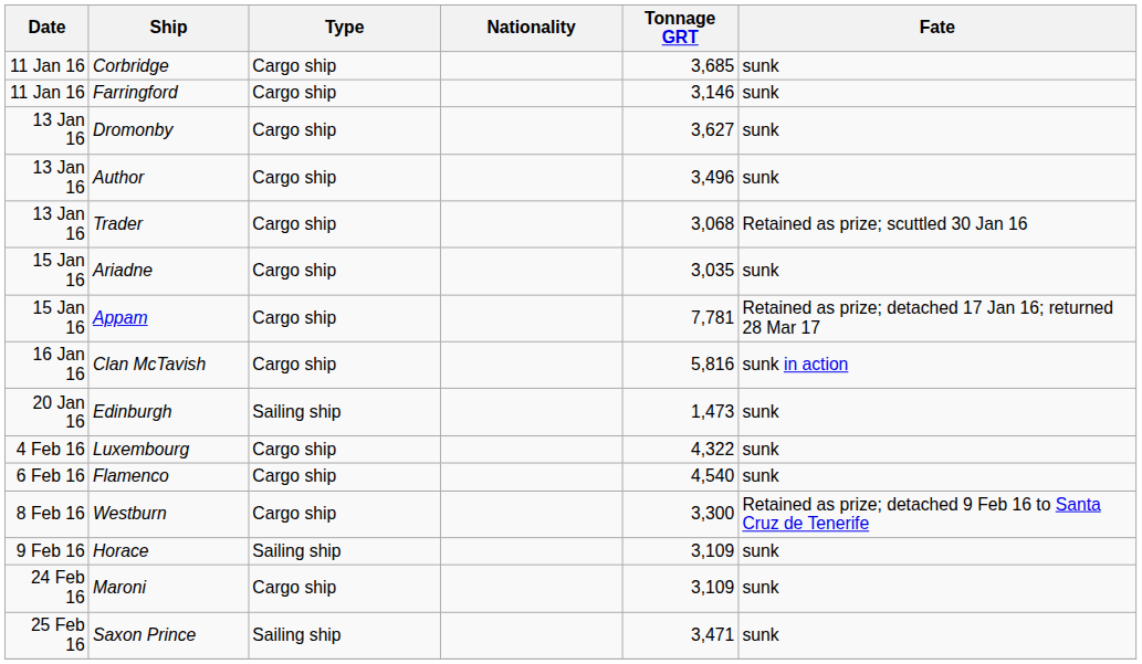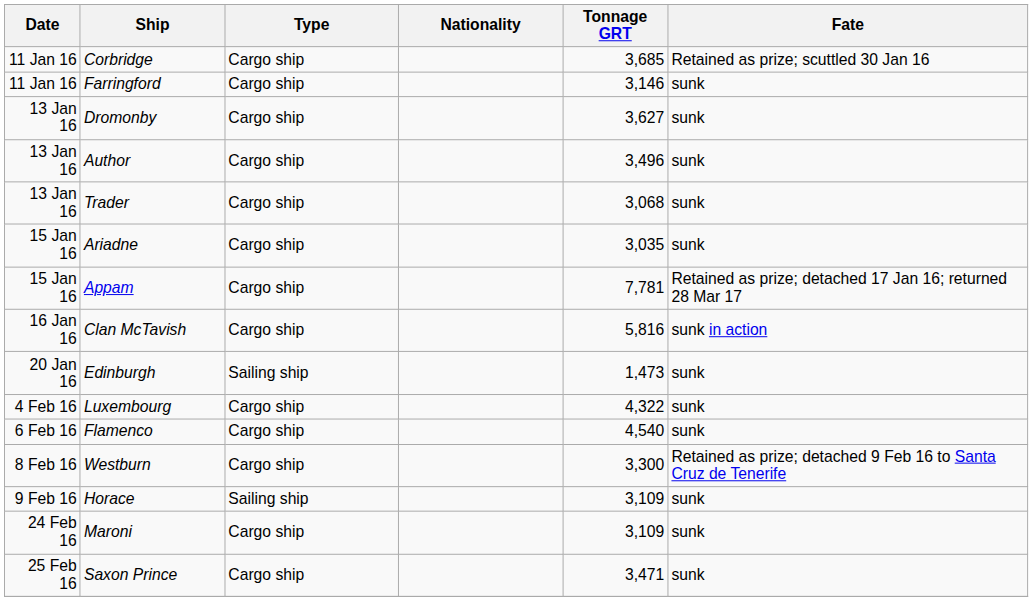Corbridge | Fate: sunk -> Retained as prize; scuttled 30 Jan 16
Trader | Fate: Retained as prize; scuttled 30 Jan 16 -> sunk
Saxon Prince | Type: Sailing ship -> Cargo ship
